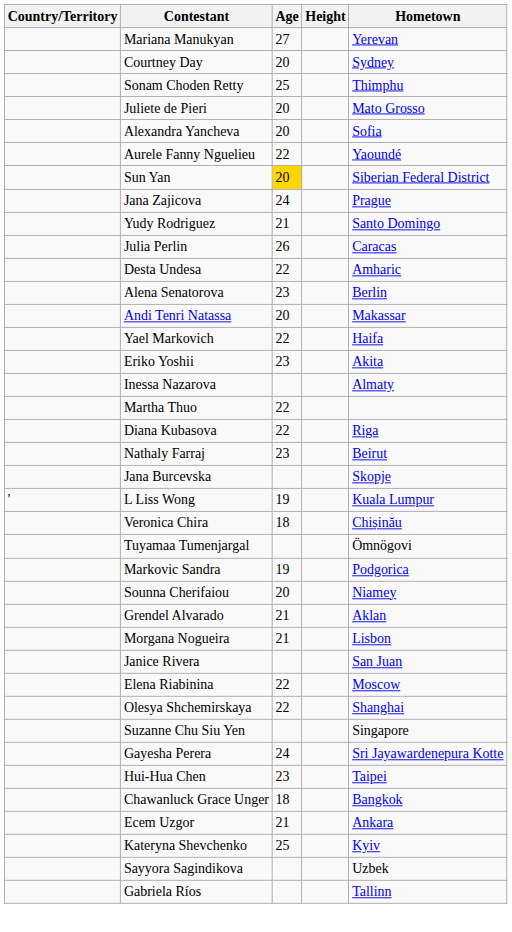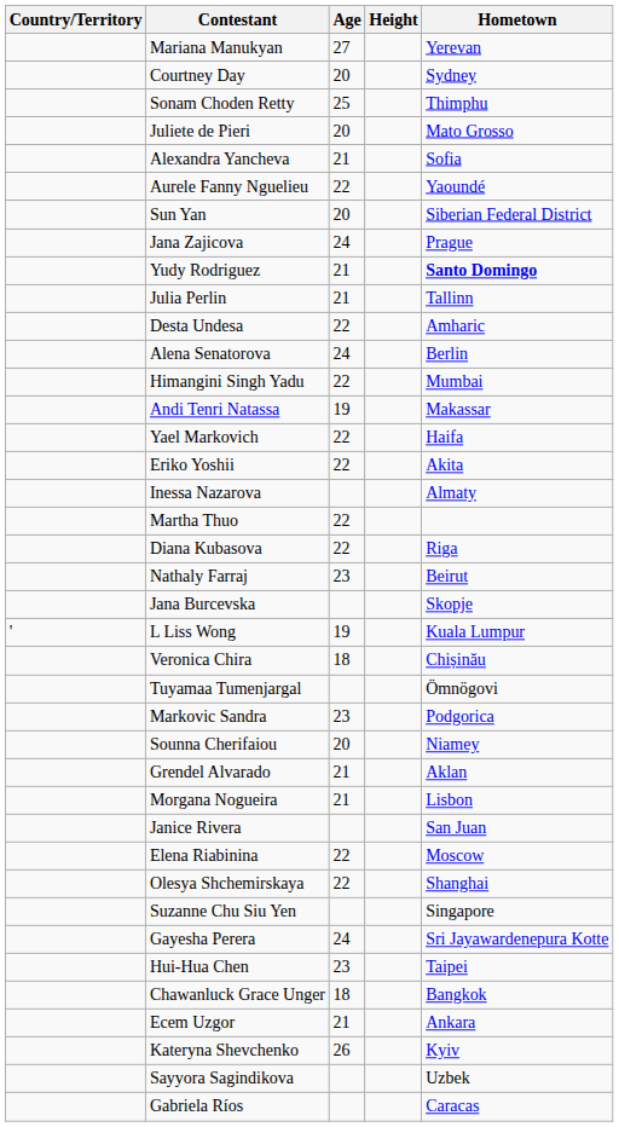Alexandra Yancheva | Age: 20 -> 21
Sun Yan | Age: gold background -> no background
Yudy Rodriguez | Hometown: normal -> bold
Julia Perlin | Age: 26 -> 21
Julia Perlin | Hometown: Caracas -> Tallinn
Alena Senatorova | Age: 23 -> 24
+ row: Himangini Singh Yadu | 22 | Mumbai
Andi Tenri Natassa | Age: 20 -> 19
Eriko Yoshii | Age: 23 -> 22
Markovic Sandra | Age: 19 -> 23
Kateryna Shevchenko | Age: 25 -> 26
Gabriela Ríos | Hometown: Tallinn -> Caracas
